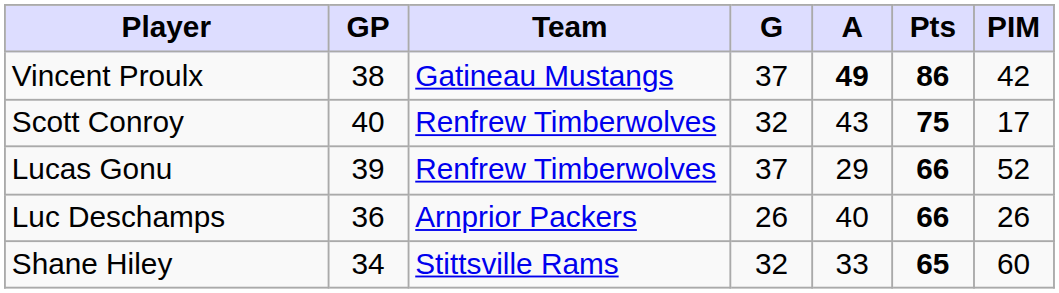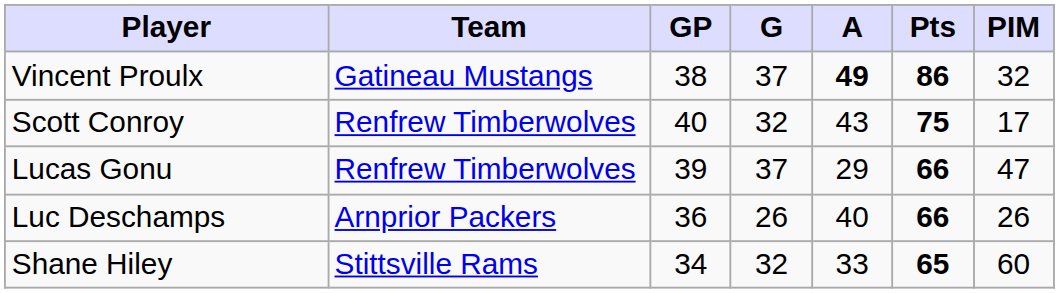columns swapped: Team <-> GP
Vincent Proulx | PIM: 42 -> 32
Lucas Gonu | PIM: 52 -> 47
